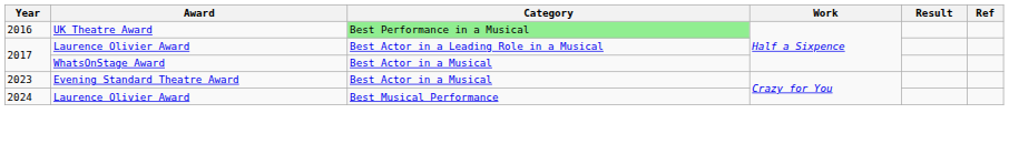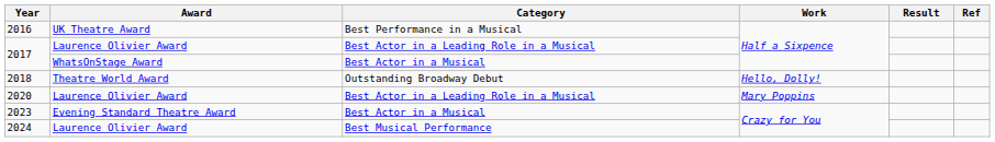2016 | Category: lightgreen background -> no background
+ row: 2018 | Theatre World Award | Outstanding Broadway Debut | Hello, Dolly!
+ row: 2020 | Laurence Olivier Award | Best Actor in a Leading Role in a Musical | Mary Poppins
